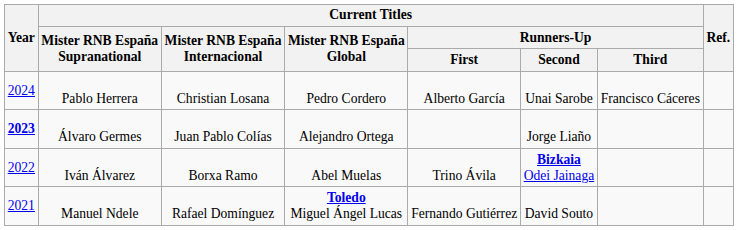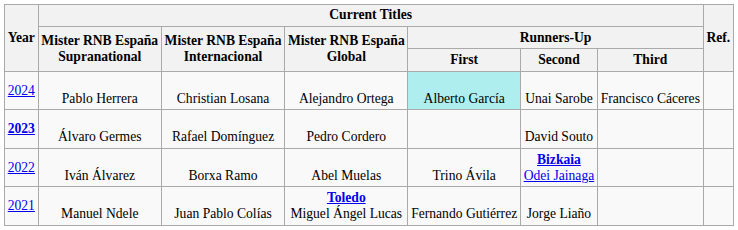Pablo Herrera | Current Titles / Mister RNB España Global: Pedro Cordero -> Alejandro Ortega
Pablo Herrera | Current Titles / Runners-Up / First: no background -> paleturquoise background
Álvaro Germes | Current Titles / Mister RNB España Internacional: Juan Pablo Colías -> Rafael Domínguez
Álvaro Germes | Current Titles / Mister RNB España Global: Alejandro Ortega -> Pedro Cordero
Álvaro Germes | Current Titles / Runners-Up / Second: Jorge Liaño -> David Souto
Manuel Ndele | Current Titles / Mister RNB España Internacional: Rafael Domínguez -> Juan Pablo Colías
Manuel Ndele | Current Titles / Runners-Up / Second: David Souto -> Jorge Liaño
